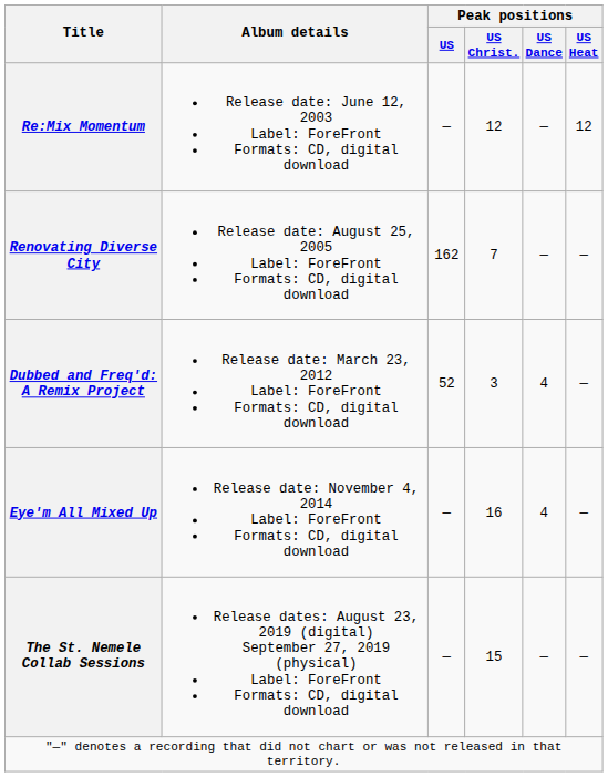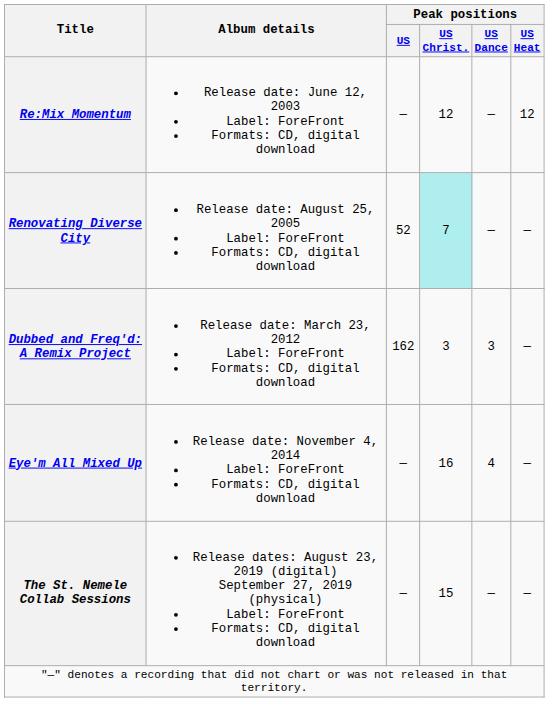Renovating Diverse City | Peak positions / US: 162 -> 52
Renovating Diverse City | Peak positions / US Christ.: no background -> paleturquoise background
Dubbed and Freq'd: A Remix Project | Peak positions / US: 52 -> 162
Dubbed and Freq'd: A Remix Project | Peak positions / US Dance: 4 -> 3
